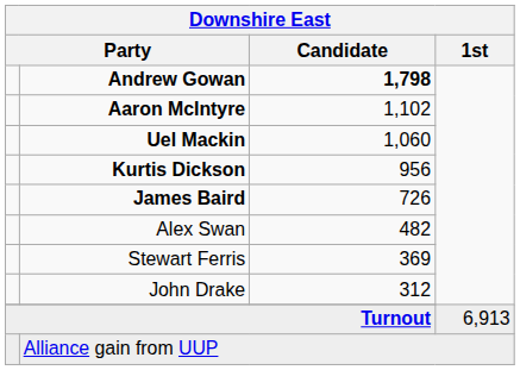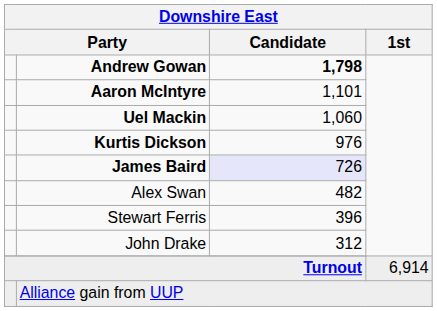Aaron McIntyre | Downshire East / Candidate: 1,102 -> 1,101
Kurtis Dickson | Downshire East / Candidate: 956 -> 976
James Baird | Downshire East / Candidate: no background -> lavender background
Stewart Ferris | Downshire East / Candidate: 369 -> 396
Turnout | Downshire East / 1st: 6,913 -> 6,914
